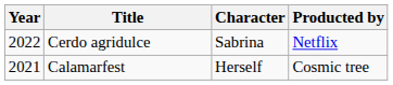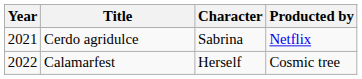Cerdo agridulce | Year: 2022 -> 2021
Calamarfest | Year: 2021 -> 2022
